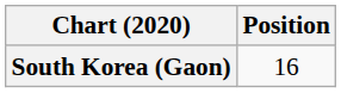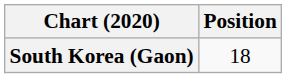South Korea (Gaon) | Position: 16 -> 18
